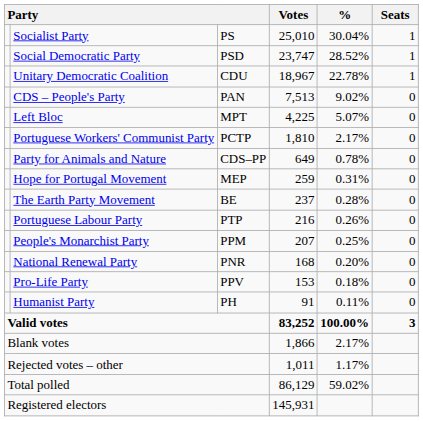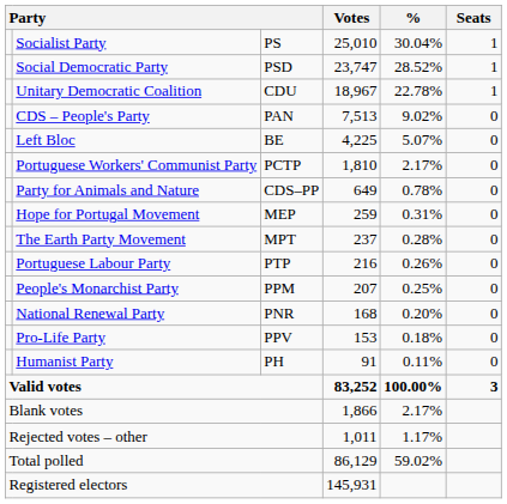Left Bloc | column 3: MPT -> BE
The Earth Party Movement | column 3: BE -> MPT
